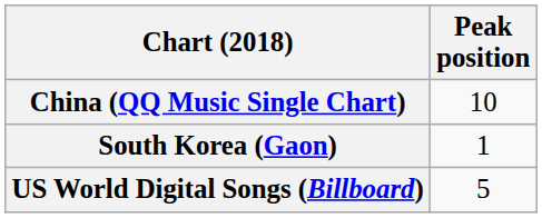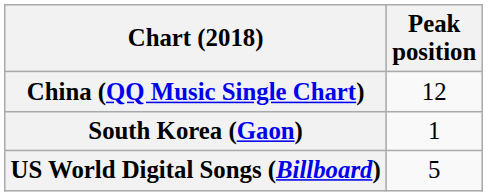China (QQ Music Single Chart) | Peak position: 10 -> 12
